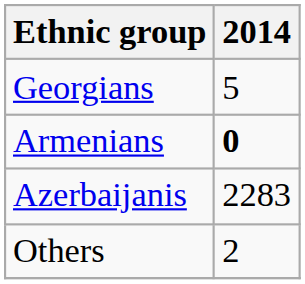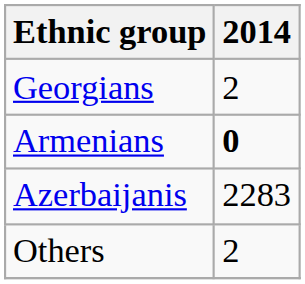Georgians | 2014: 5 -> 2
